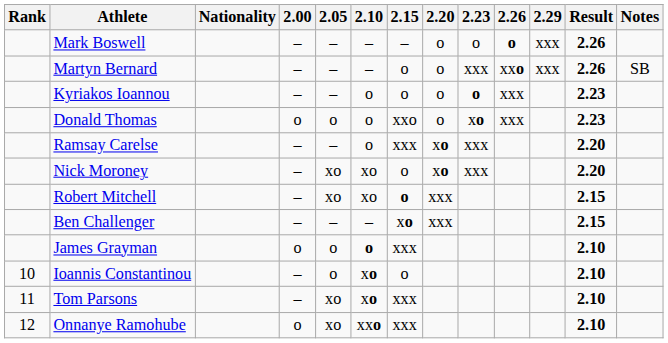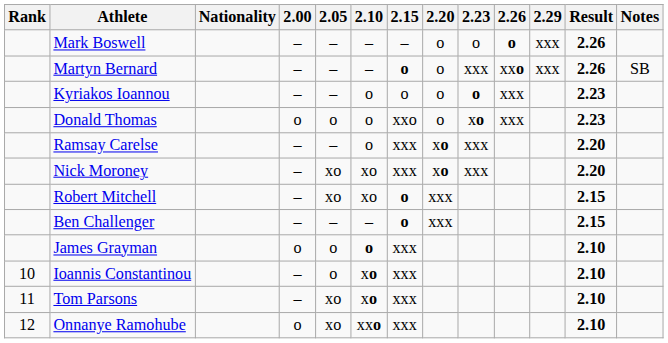Martyn Bernard | 2.15: normal -> bold
Nick Moroney | 2.15: o -> xxx
Ben Challenger | 2.15: xo -> o
Ioannis Constantinou | 2.15: o -> xxx
